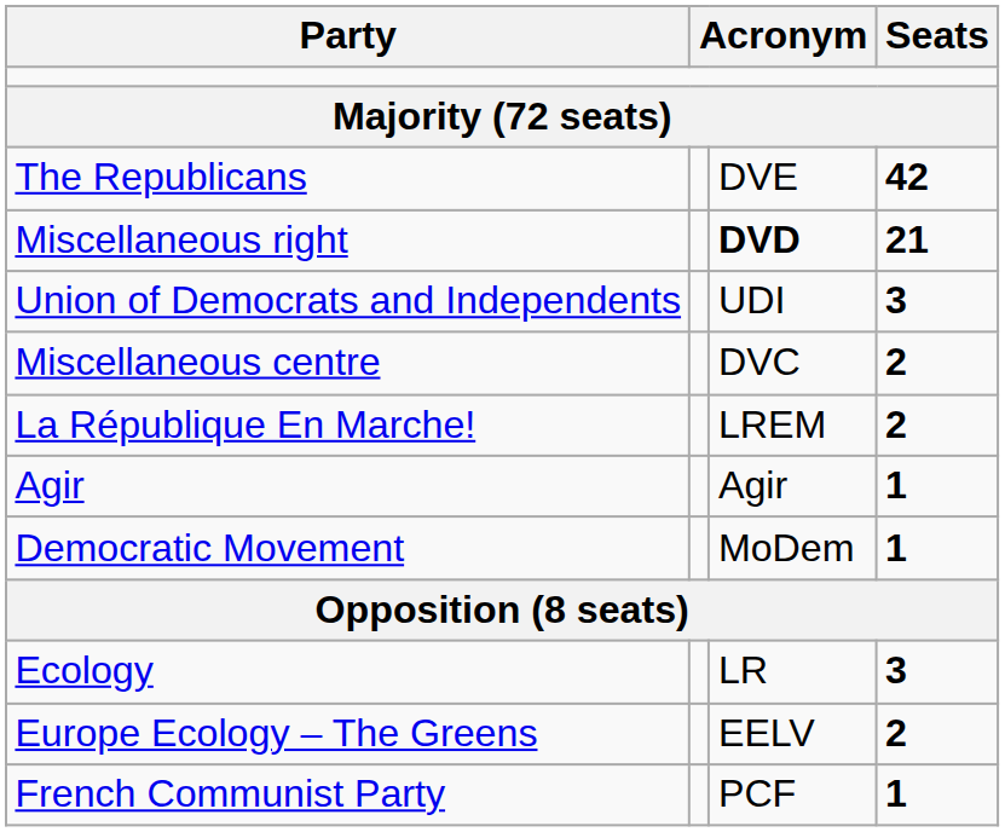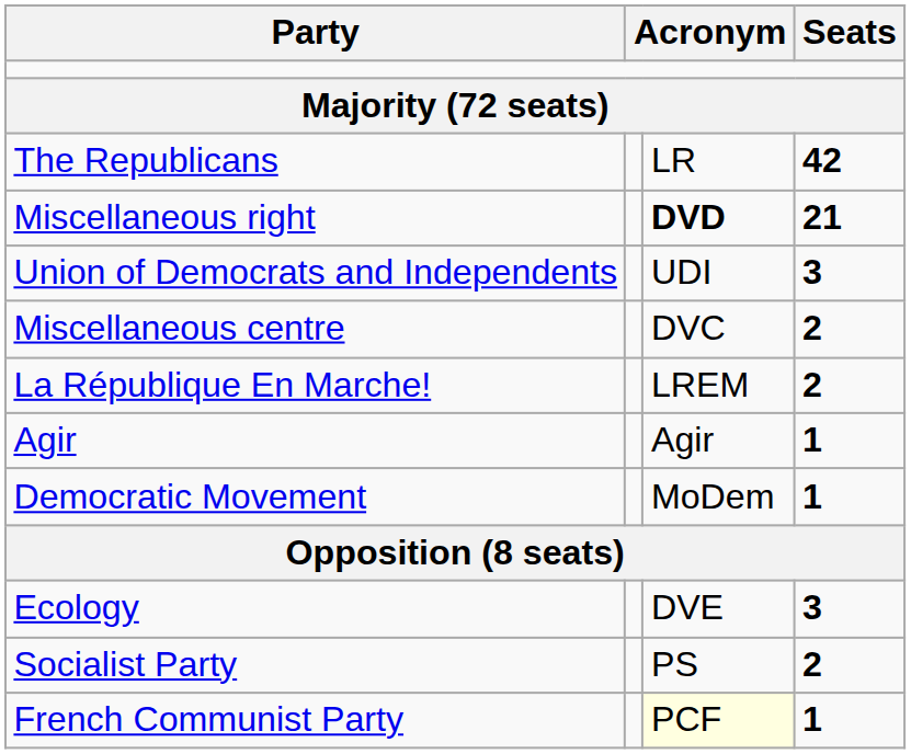The Republicans | column 3: DVE -> LR
Ecology | column 3: LR -> DVE
- row: Europe Ecology – The Greens | EELV | 2
+ row: Socialist Party | PS | 2
French Communist Party | column 3: no background -> lightyellow background
